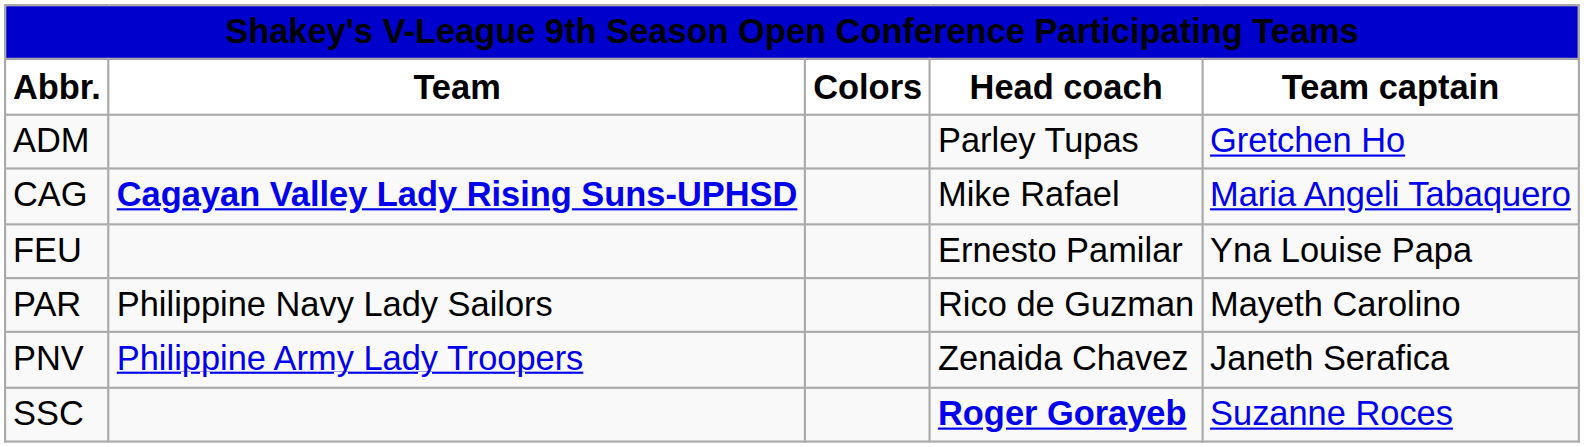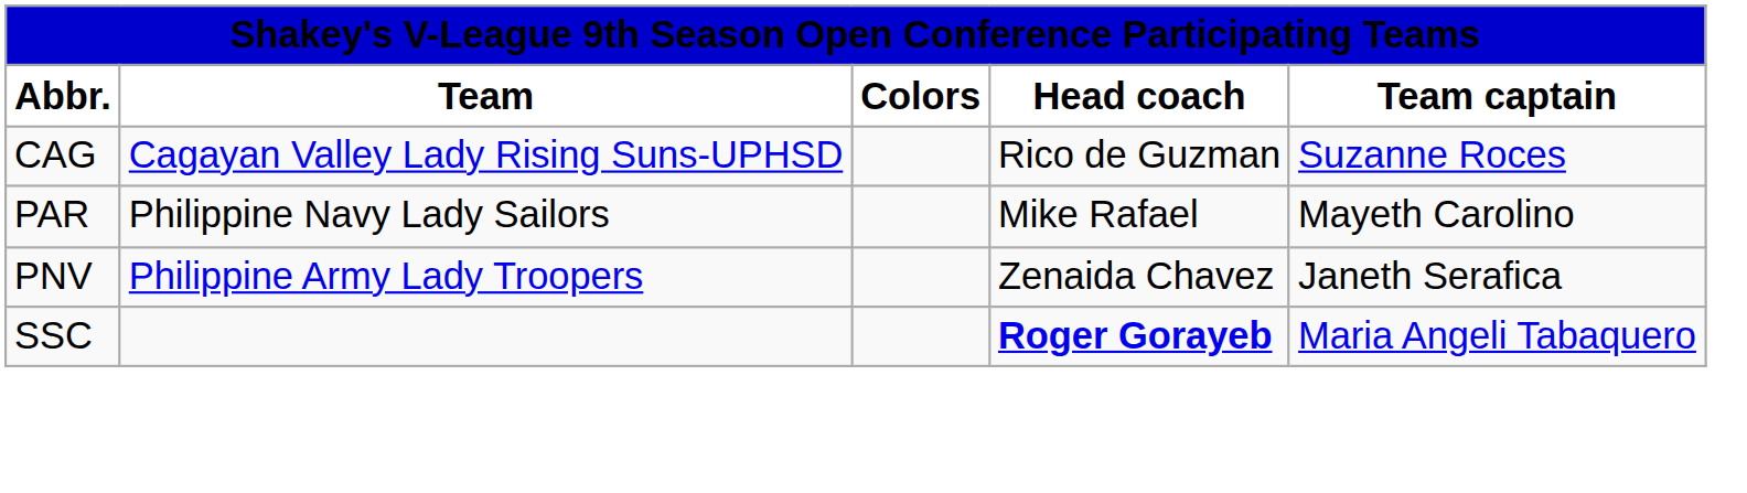- row: ADM | Parley Tupas | Gretchen Ho
CAG | Team: bold -> normal
CAG | Head coach: Mike Rafael -> Rico de Guzman
CAG | Team captain: Maria Angeli Tabaquero -> Suzanne Roces
- row: FEU | Ernesto Pamilar | Yna Louise Papa
PAR | Head coach: Rico de Guzman -> Mike Rafael
SSC | Team captain: Suzanne Roces -> Maria Angeli Tabaquero
